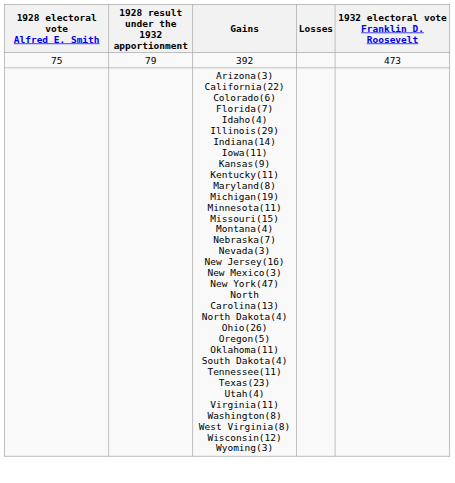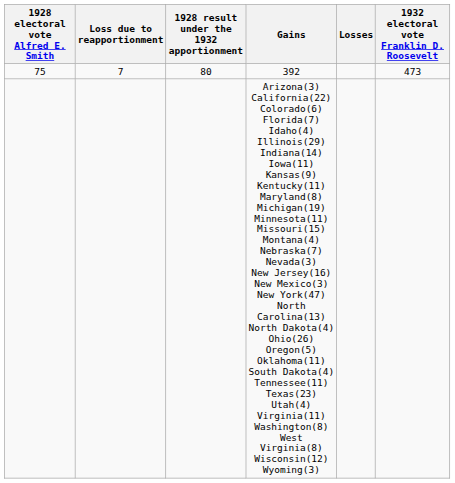+ column: Loss due to reapportionment | 7
392 | 1928 result under the 1932 apportionment: 79 -> 80
